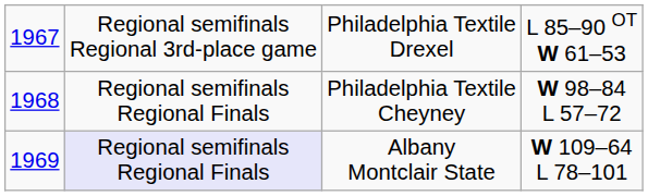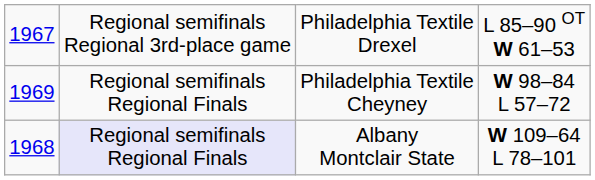Philadelphia Textile Cheyney | column 1: 1968 -> 1969
Albany Montclair State | column 1: 1969 -> 1968
